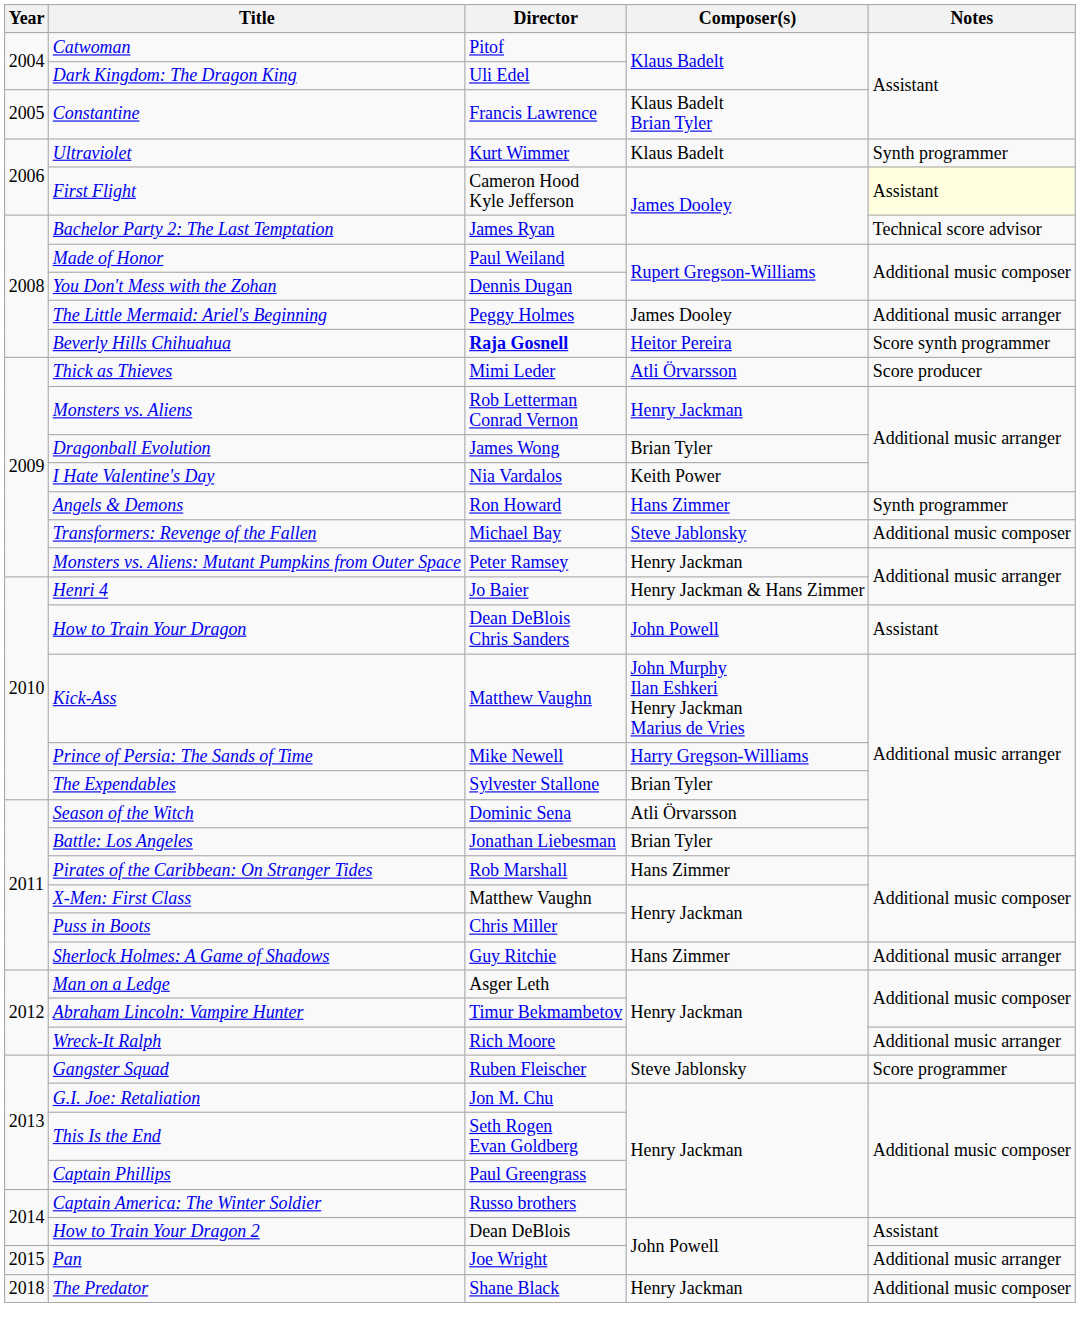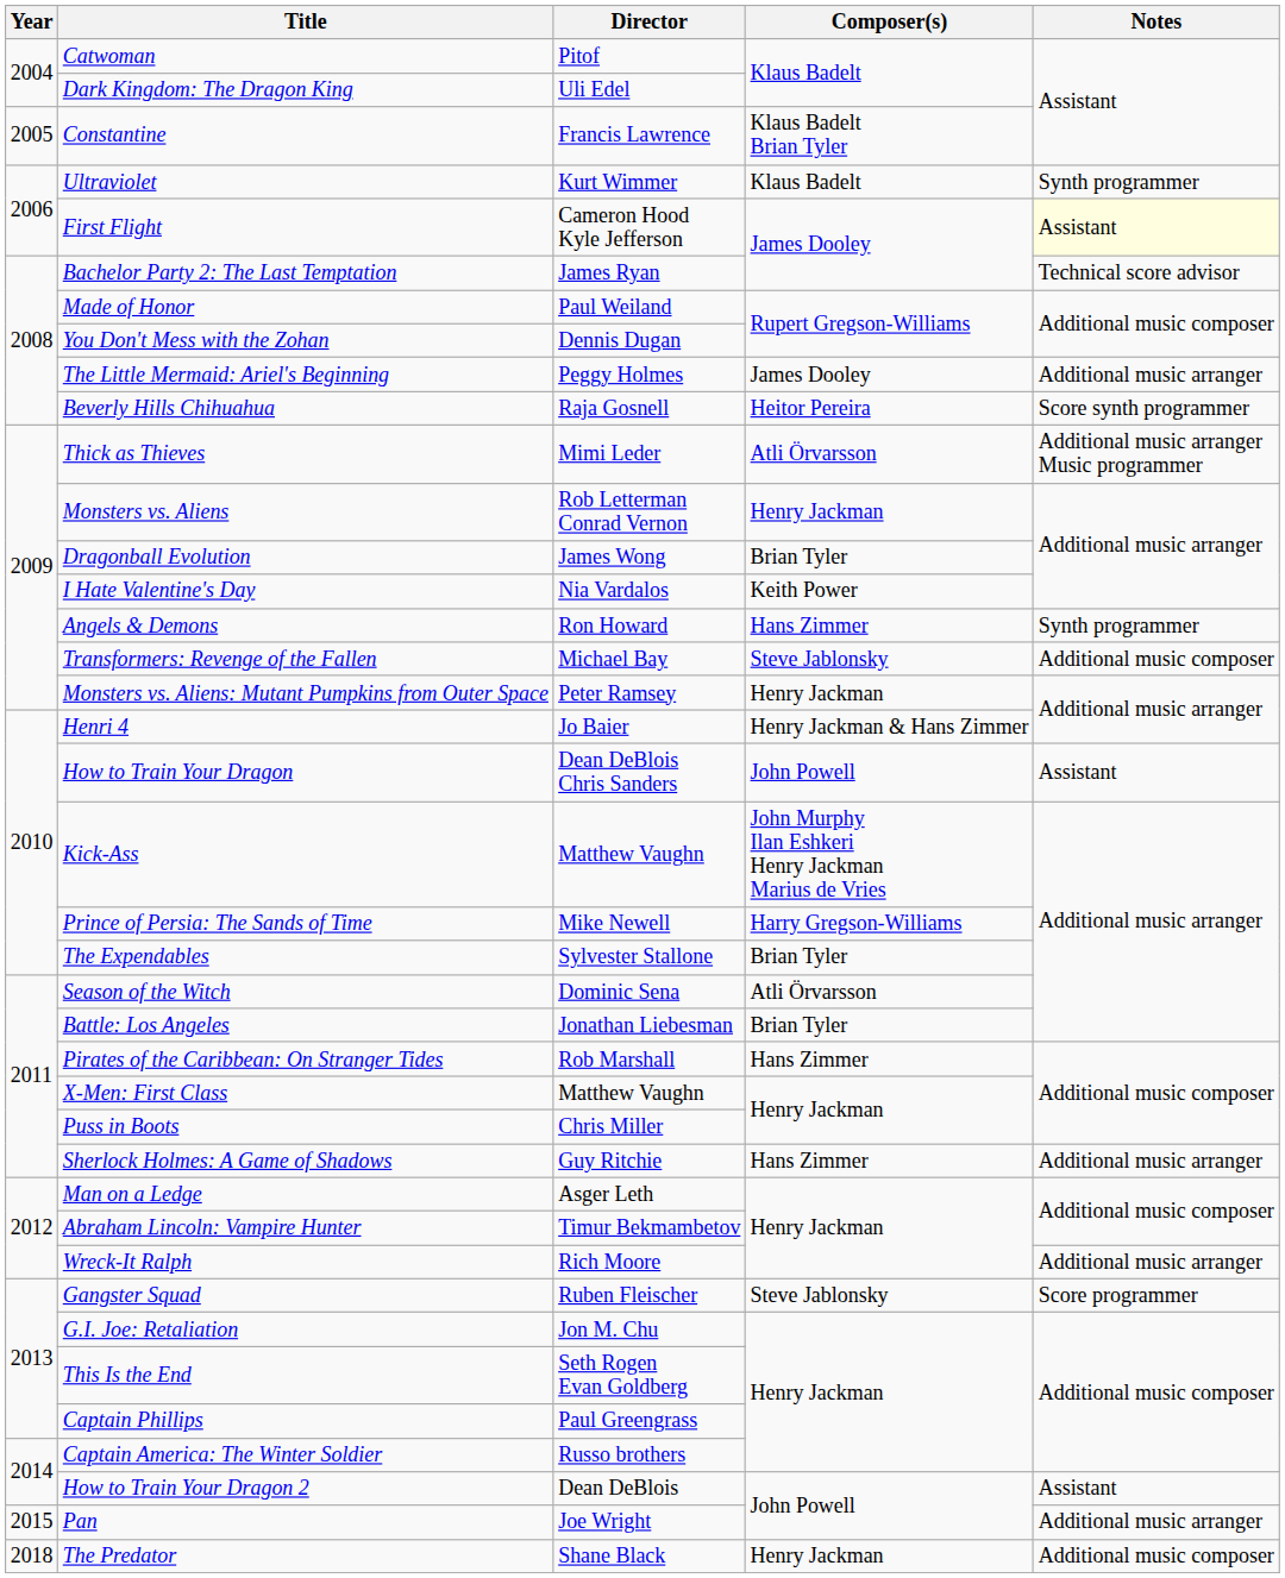Beverly Hills Chihuahua | Director: bold -> normal
Thick as Thieves | Notes: Score producer -> Additional music arranger Music programmer
